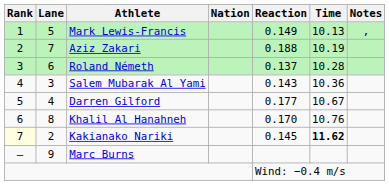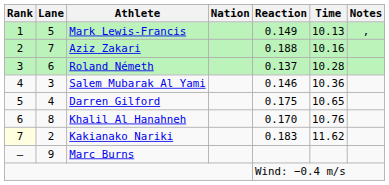Aziz Zakari | Time: 10.19 -> 10.16
Salem Mubarak Al Yami | Reaction: 0.143 -> 0.146
Darren Gilford | Reaction: 0.177 -> 0.175
Darren Gilford | Time: 10.67 -> 10.65
Kakianako Nariki | Reaction: 0.145 -> 0.183
Kakianako Nariki | Time: bold -> normal
